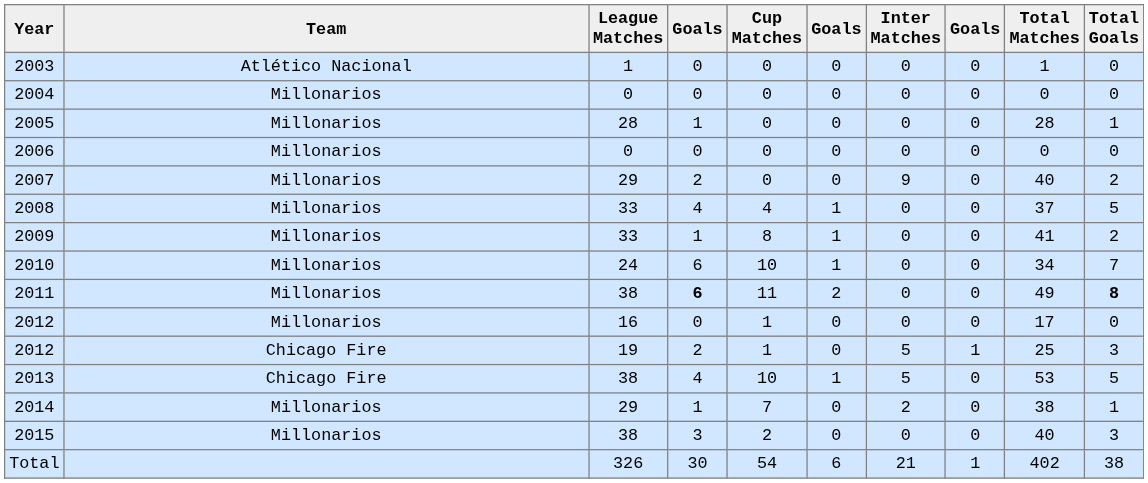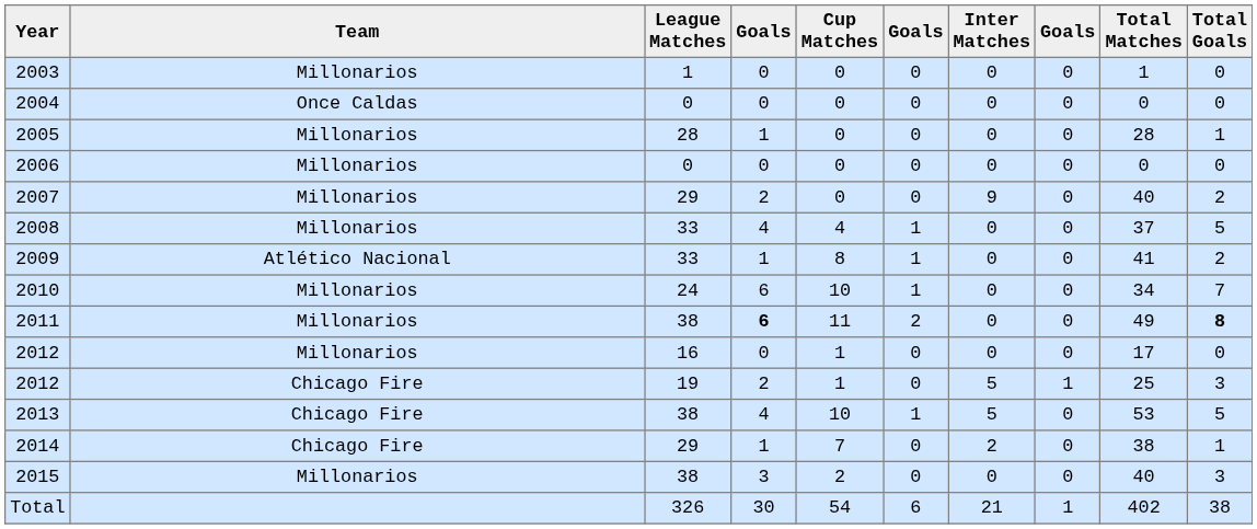2003 | Team: Atlético Nacional -> Millonarios
2004 | Team: Millonarios -> Once Caldas
2009 | Team: Millonarios -> Atlético Nacional
2014 | Team: Millonarios -> Chicago Fire
